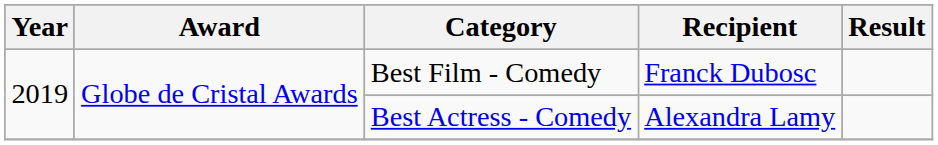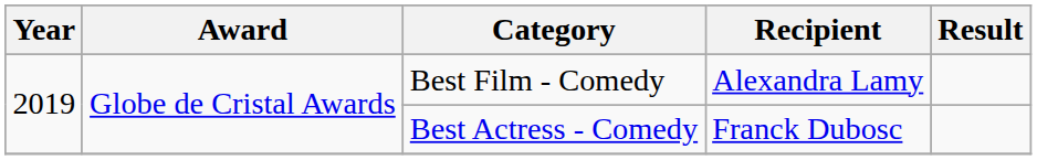Best Film - Comedy | Recipient: Franck Dubosc -> Alexandra Lamy
Best Actress - Comedy | Recipient: Alexandra Lamy -> Franck Dubosc
